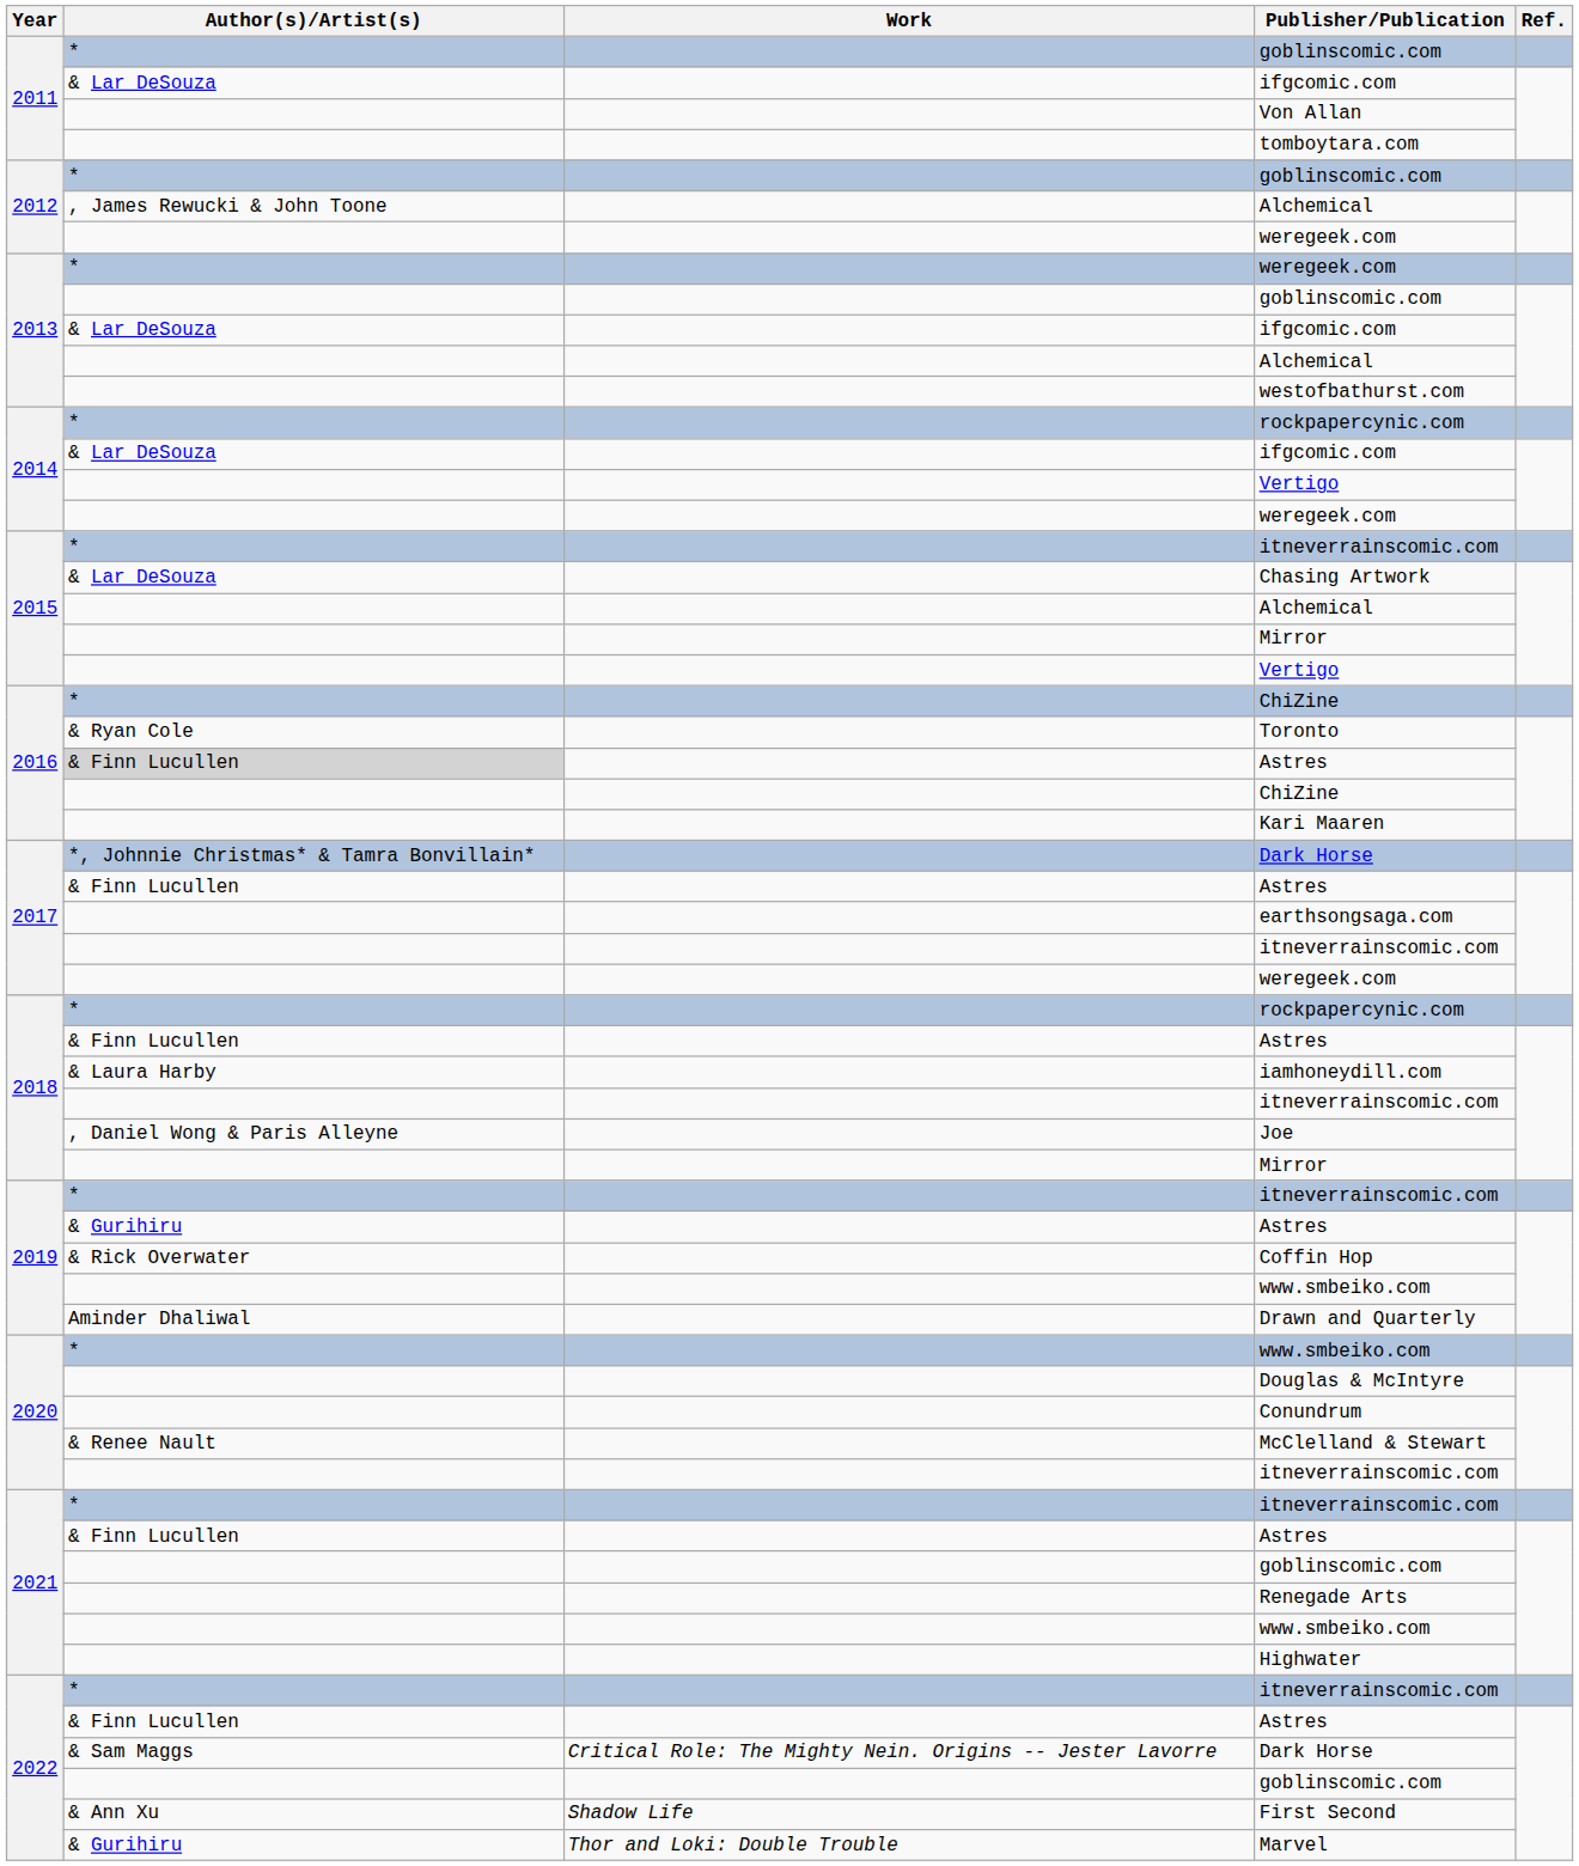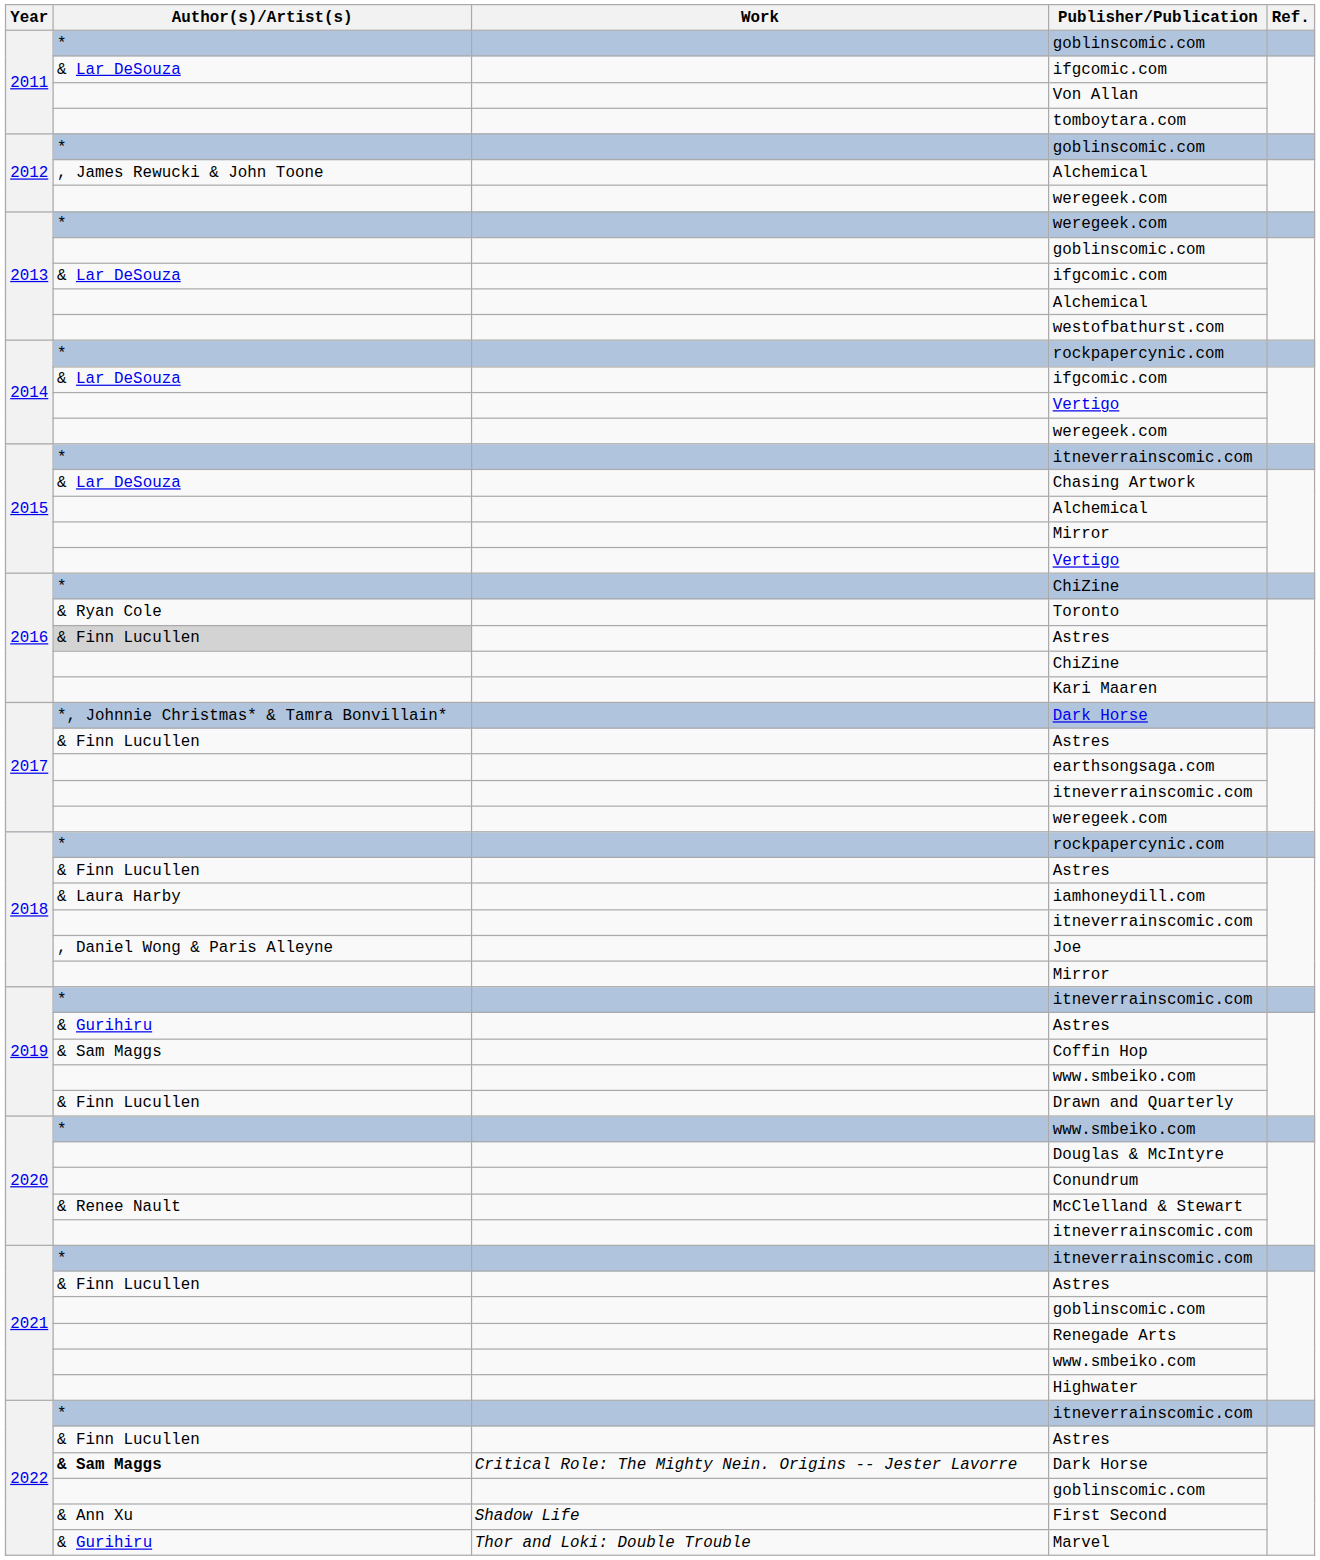Coffin Hop | Author(s)/Artist(s): & Rick Overwater -> & Sam Maggs
Drawn and Quarterly | Author(s)/Artist(s): Aminder Dhaliwal -> & Finn Lucullen
2022 / Dark Horse | Author(s)/Artist(s): normal -> bold
